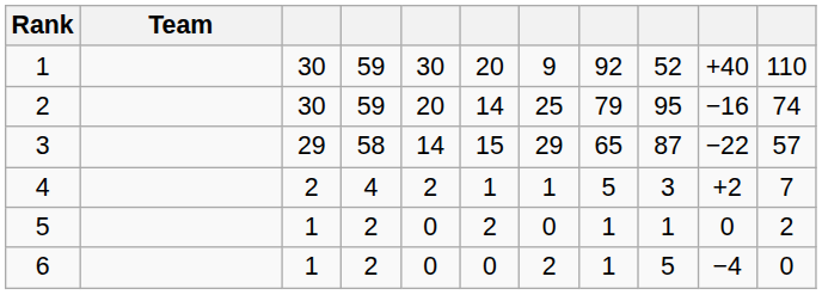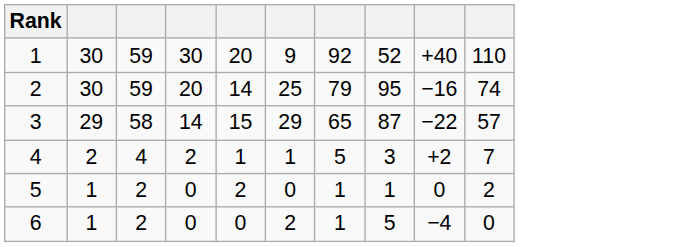- column: Team
